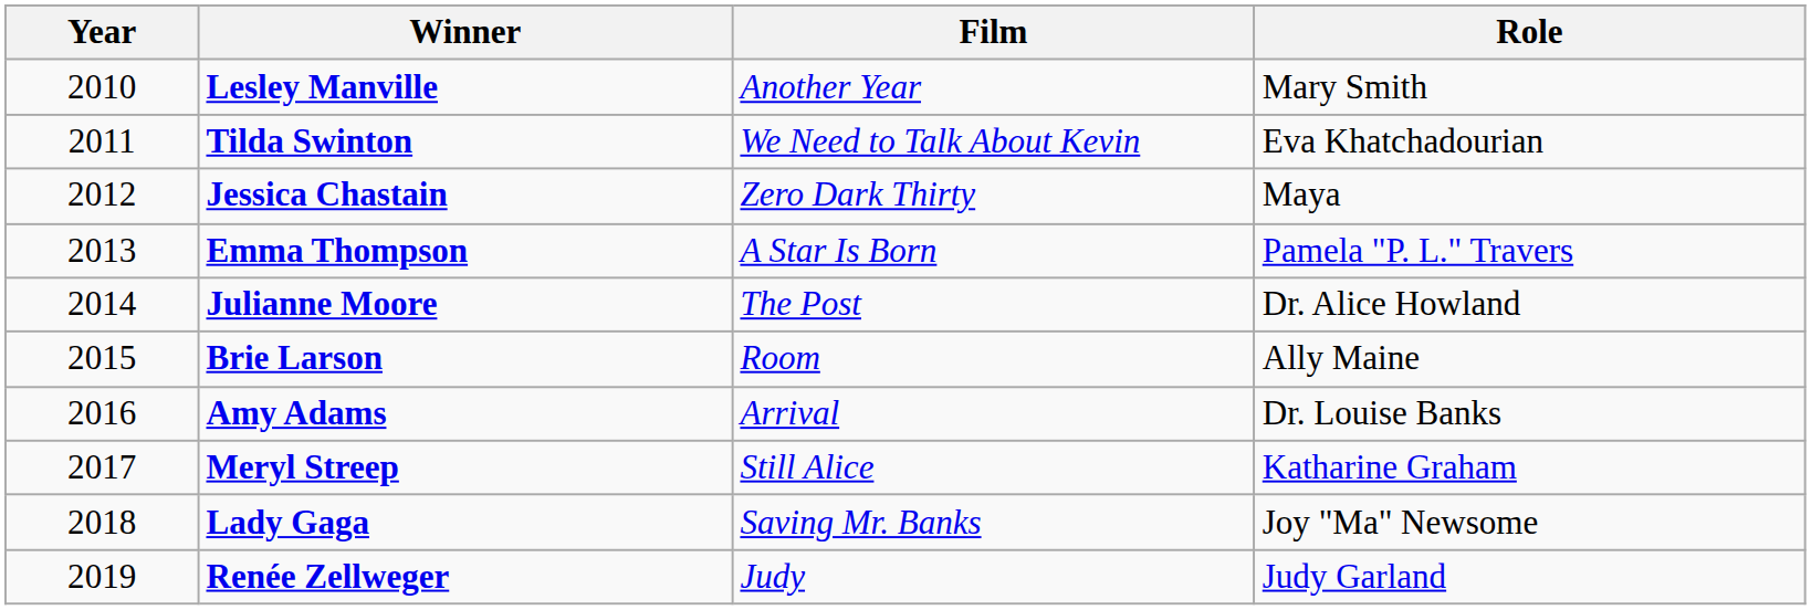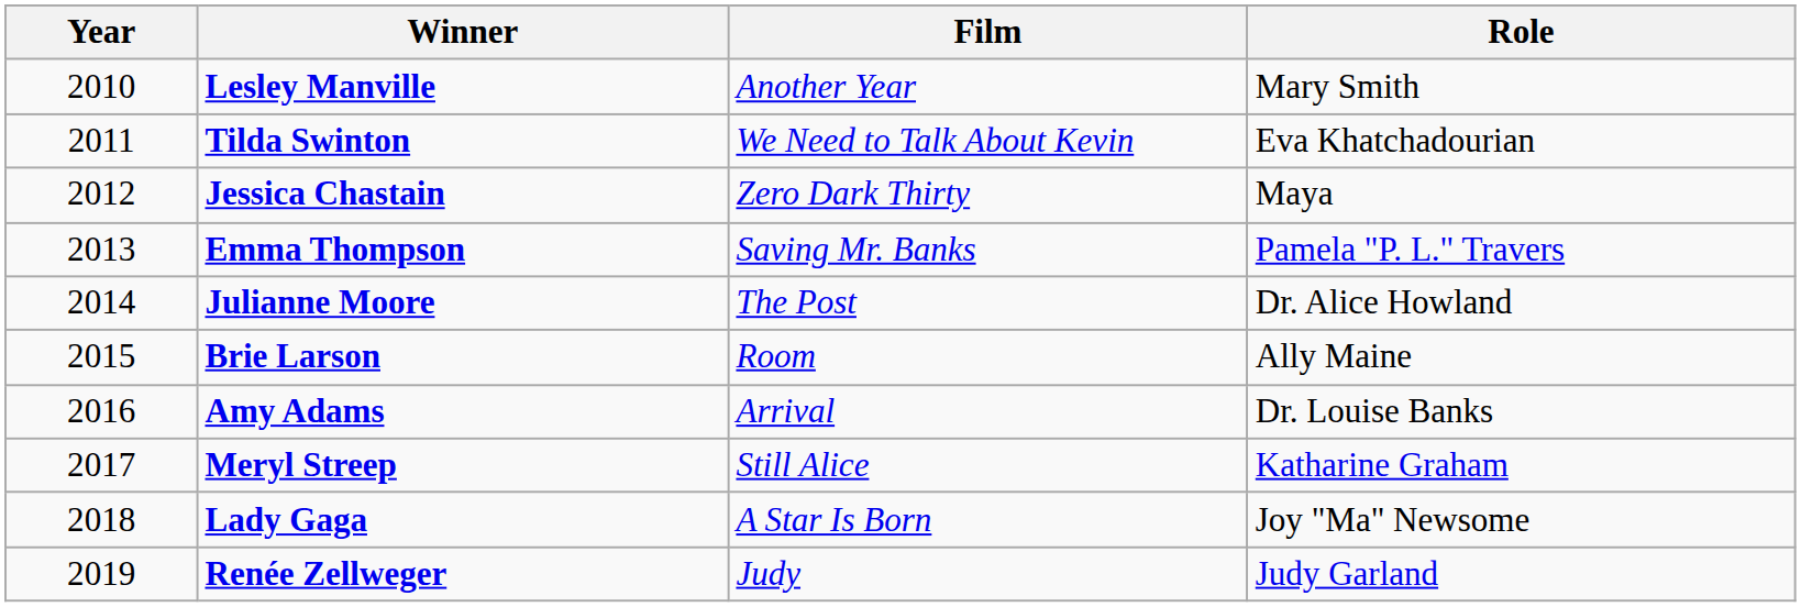Emma Thompson | Film: A Star Is Born -> Saving Mr. Banks
Lady Gaga | Film: Saving Mr. Banks -> A Star Is Born
